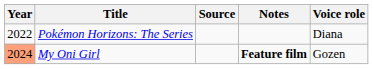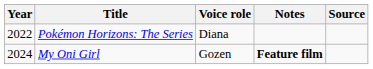columns swapped: Voice role <-> Source
My Oni Girl | Year: lightsalmon background -> no background
